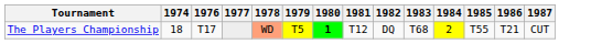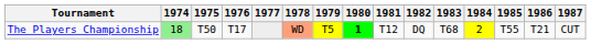+ column: 1975 | T50
The Players Championship | 1974: no background -> lightgreen background
